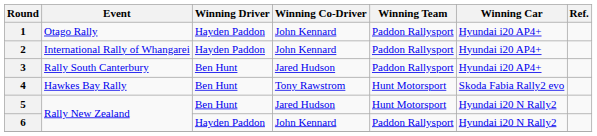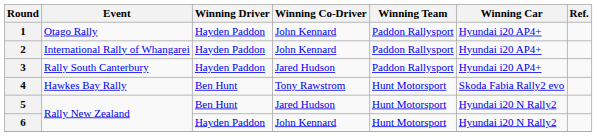3 | Winning Driver: Ben Hunt -> Hayden Paddon
6 | Winning Team: Paddon Rallysport -> Hunt Motorsport
